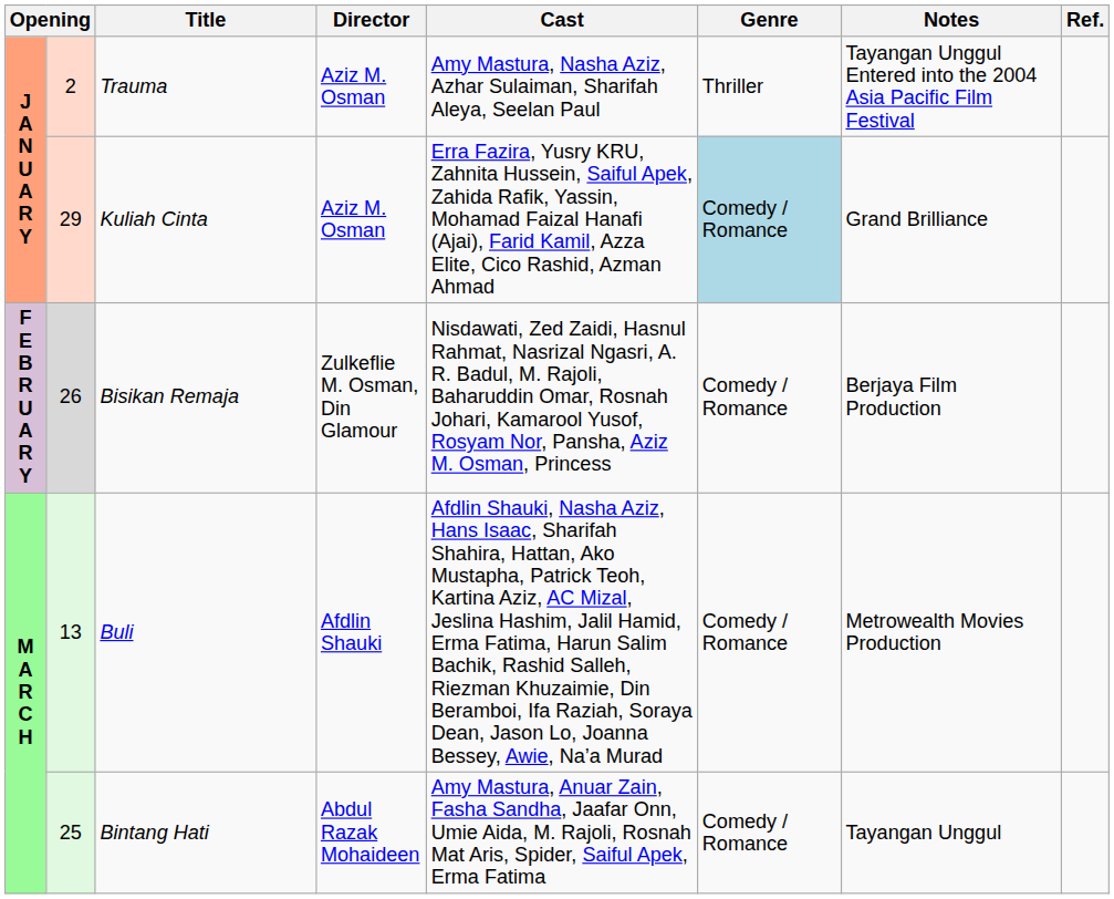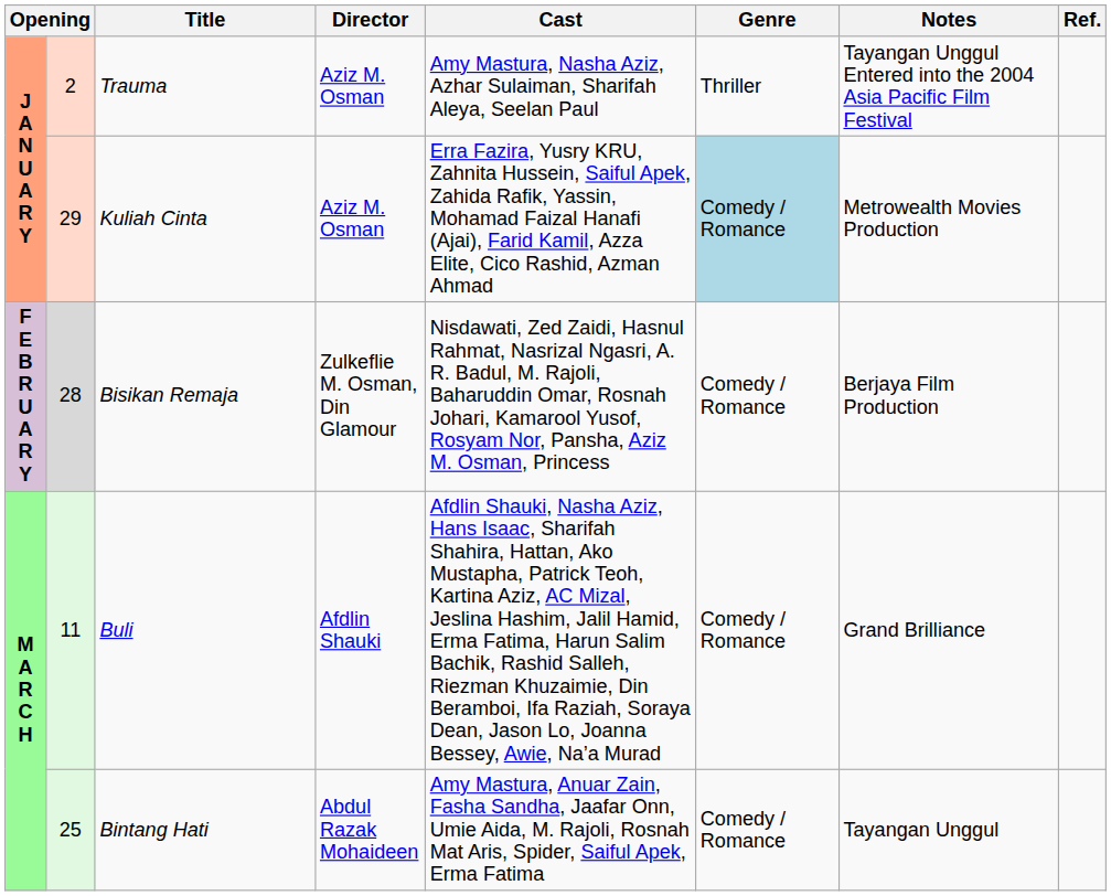Kuliah Cinta | Notes: Grand Brilliance -> Metrowealth Movies Production
Bisikan Remaja | column 2: 26 -> 28
Buli | column 2: 13 -> 11
Buli | Notes: Metrowealth Movies Production -> Grand Brilliance
